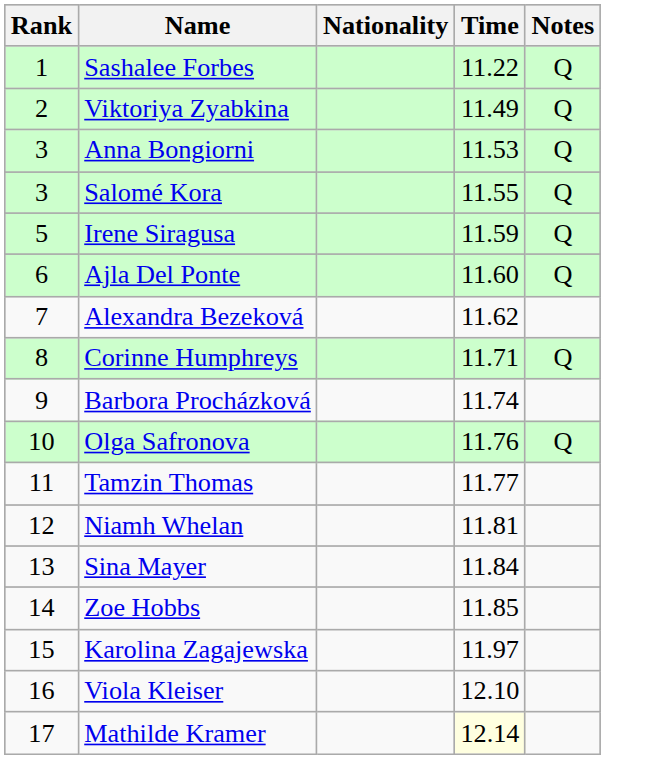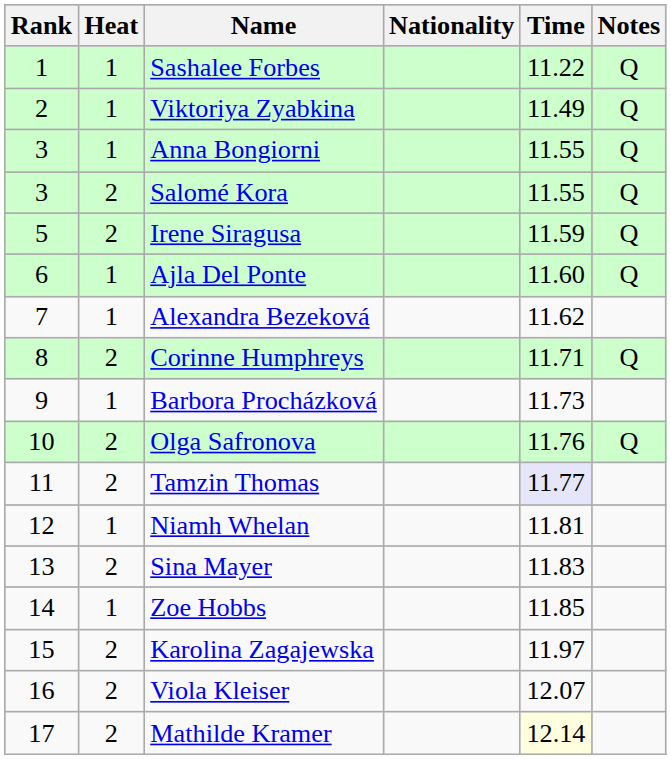+ column: Heat | 1 | 1 | 1 | 2 | 2 | 1 | 1 | 2 | 1 | 2 | 2 | 1 | 2 | 1 | 2 | 2 | 2
Anna Bongiorni | Time: 11.53 -> 11.55
Barbora Procházková | Time: 11.74 -> 11.73
Tamzin Thomas | Time: no background -> lavender background
Sina Mayer | Time: 11.84 -> 11.83
Viola Kleiser | Time: 12.10 -> 12.07
